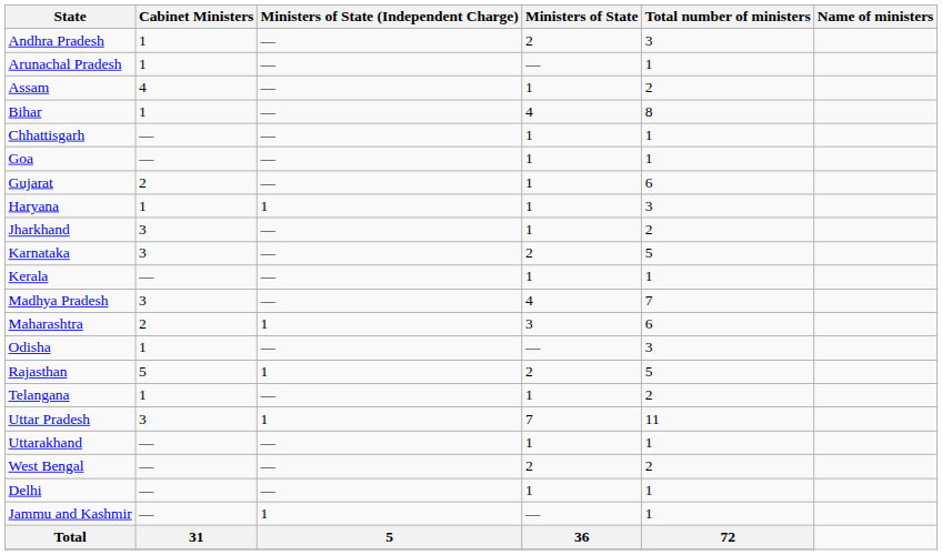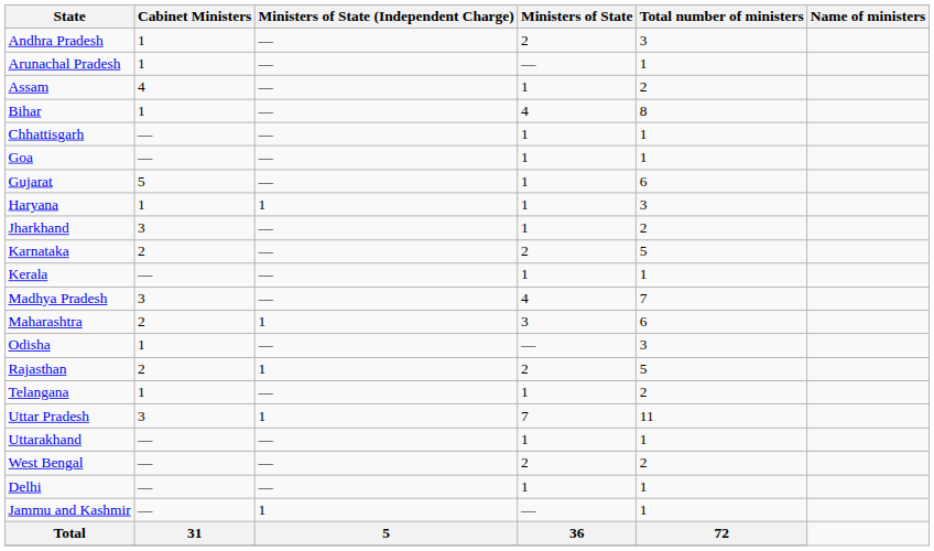Gujarat | Cabinet Ministers: 2 -> 5
Karnataka | Cabinet Ministers: 3 -> 2
Rajasthan | Cabinet Ministers: 5 -> 2
